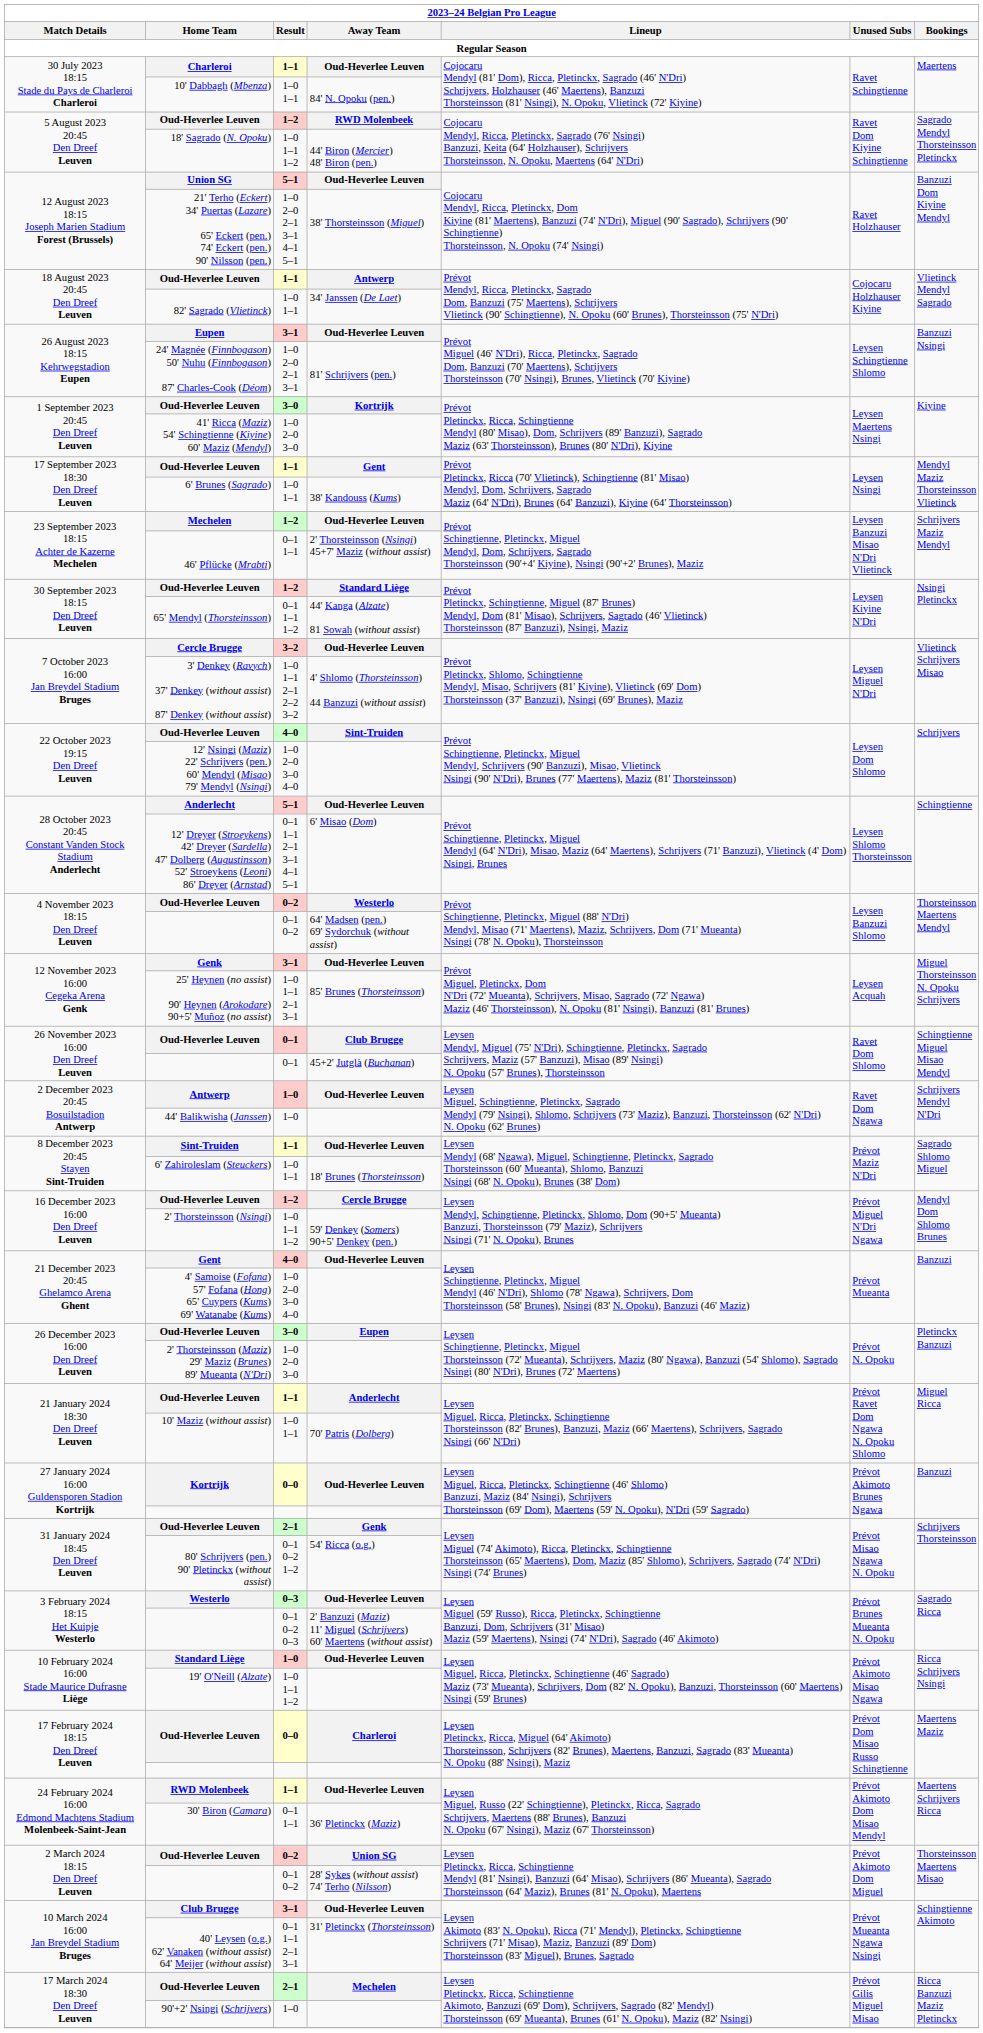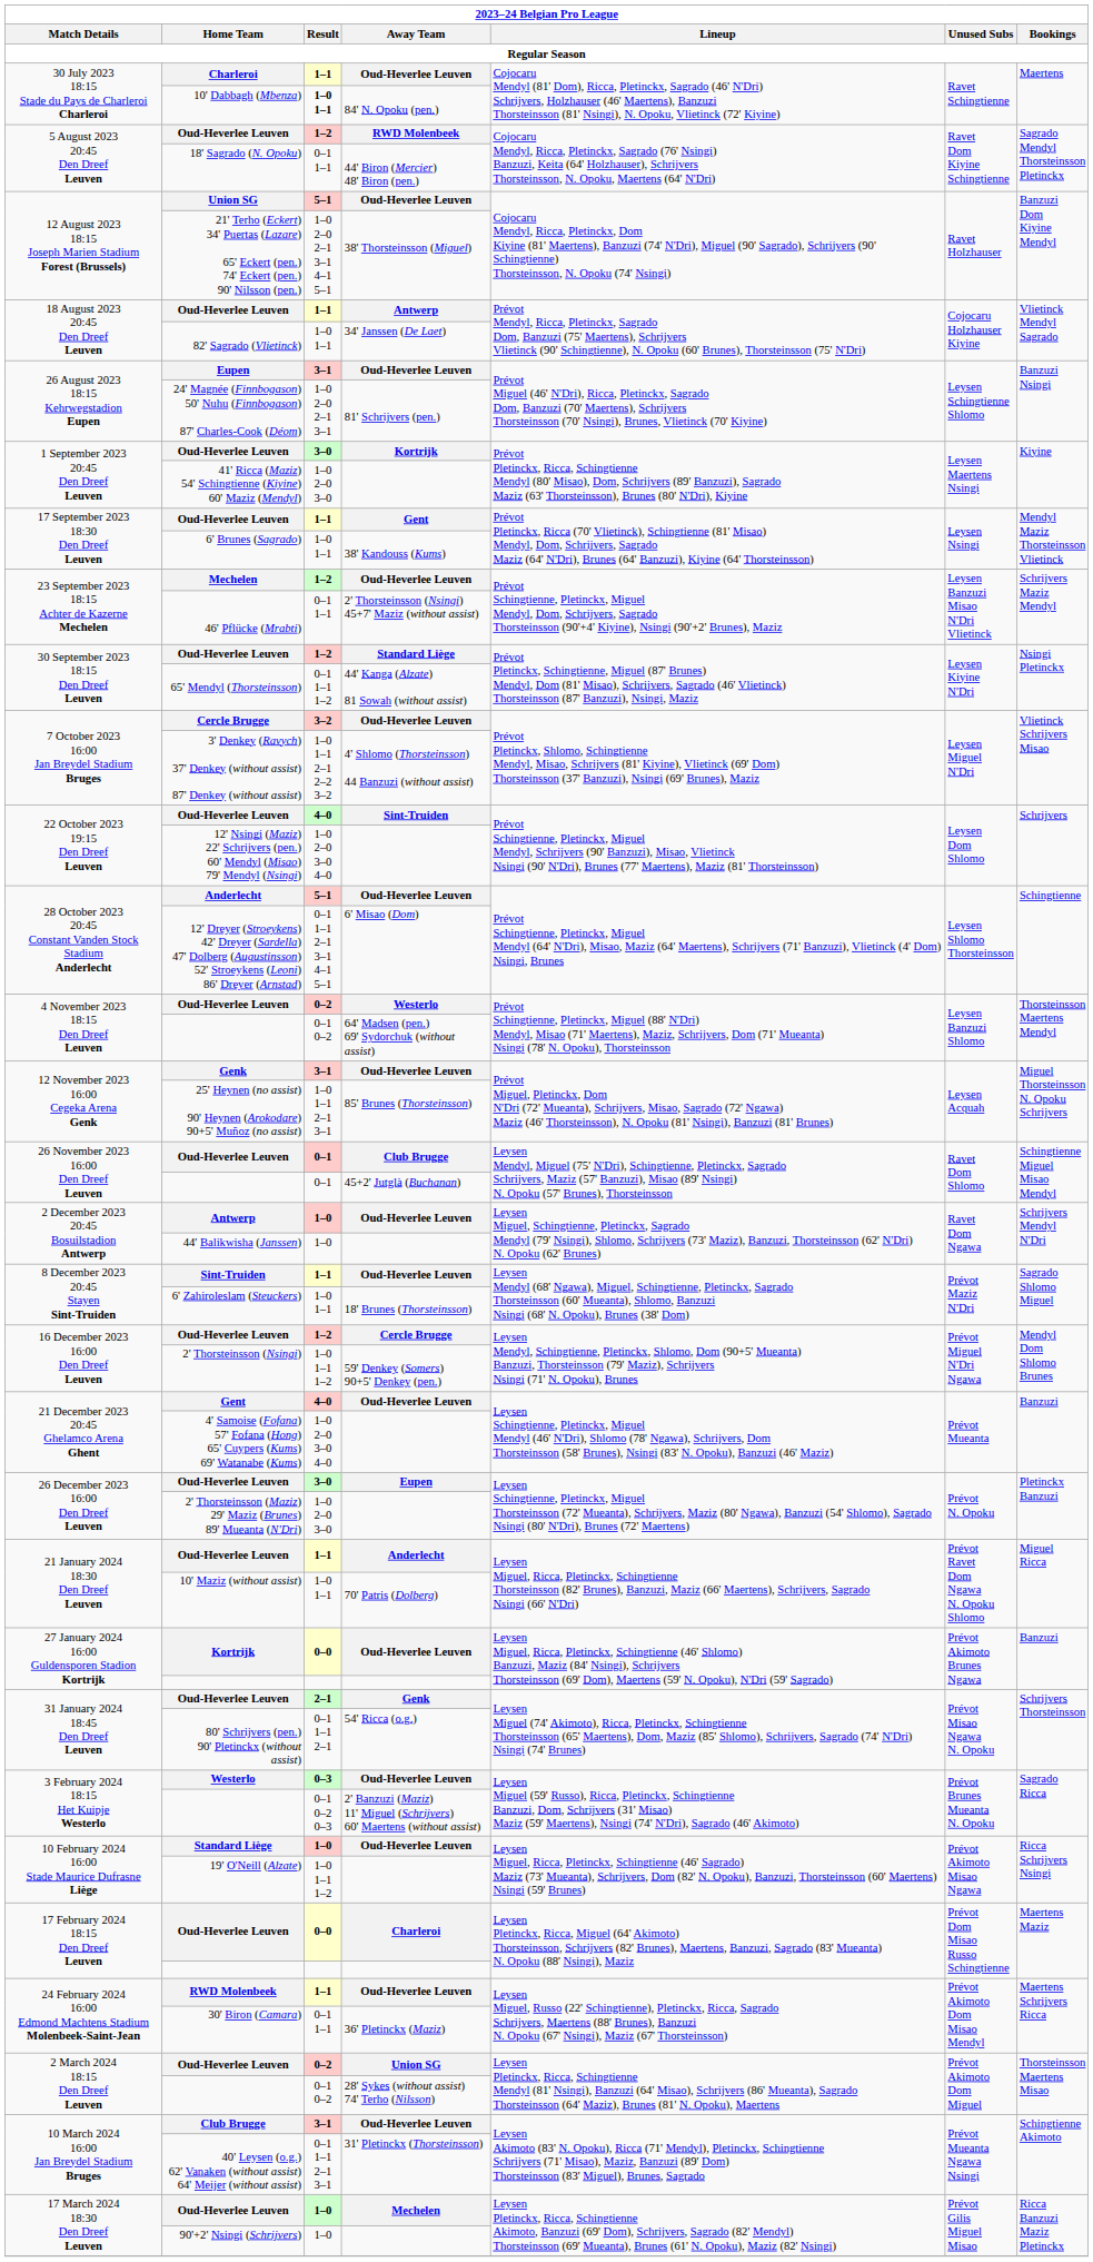10' Dabbagh (Mbenza) | Result: normal -> bold
18' Sagrado (N. Opoku) | Result: 1–0 1–1 1–2 -> 0–1 1–1
80' Schrijvers (pen.) 90' Pletinckx (without assist) | Result: 0–1 0–2 1–2 -> 0–1 1–1 2–1
17 March 2024 18:30 Den Dreef Leuven / Oud-Heverlee Leuven | Result: 2–1 -> 1–0
